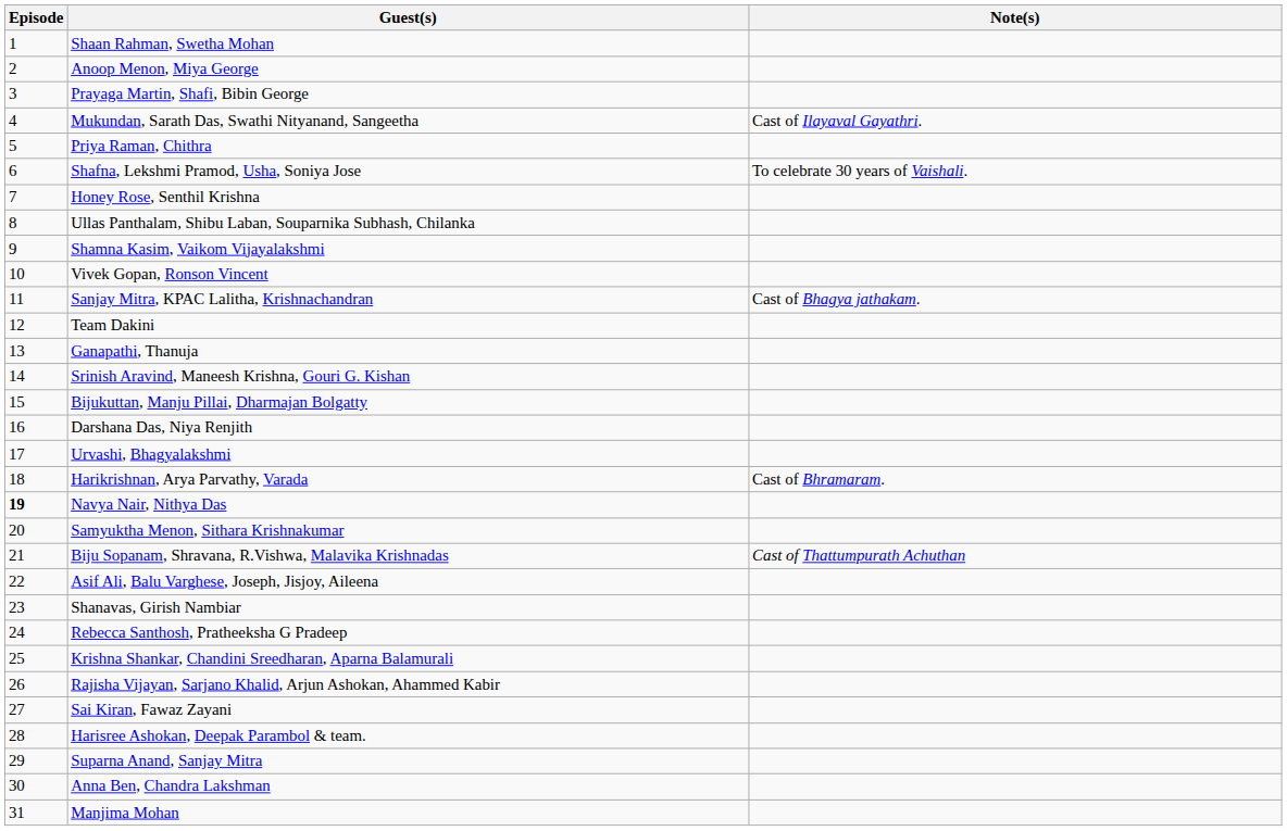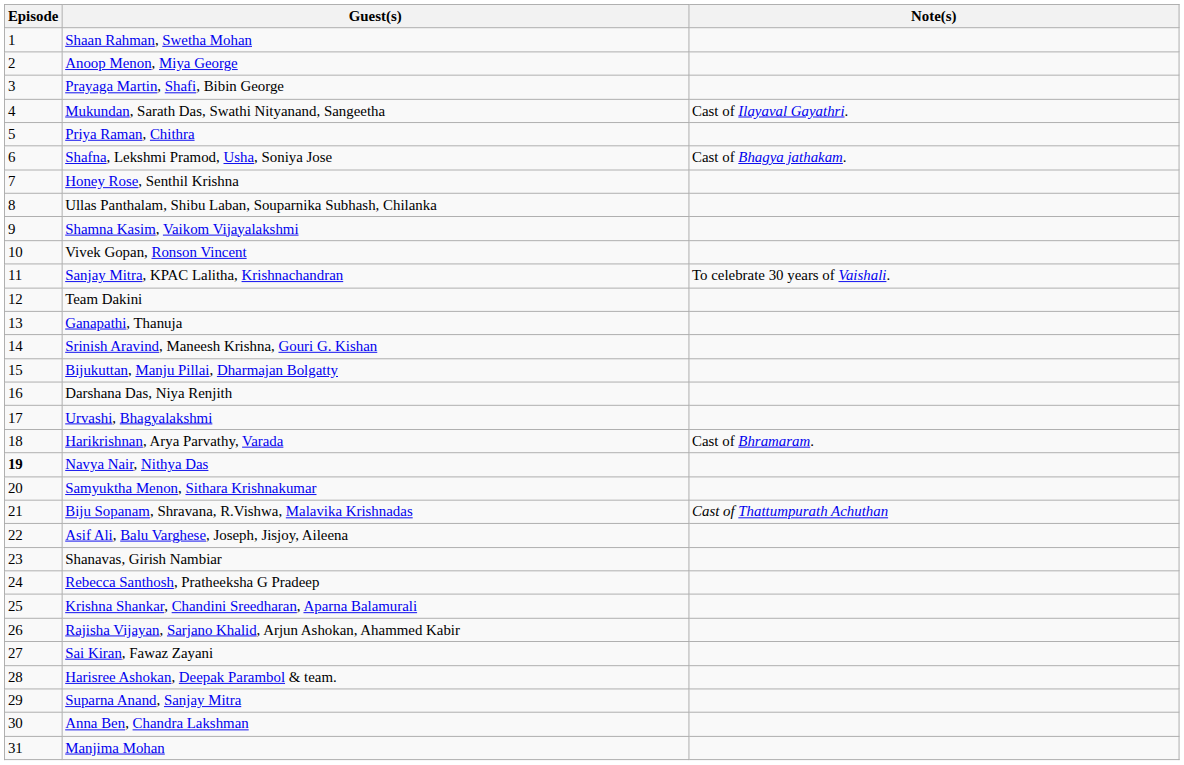Shafna, Lekshmi Pramod, Usha, Soniya Jose | Note(s): To celebrate 30 years of Vaishali. -> Cast of Bhagya jathakam.
Sanjay Mitra, KPAC Lalitha, Krishnachandran | Note(s): Cast of Bhagya jathakam. -> To celebrate 30 years of Vaishali.
